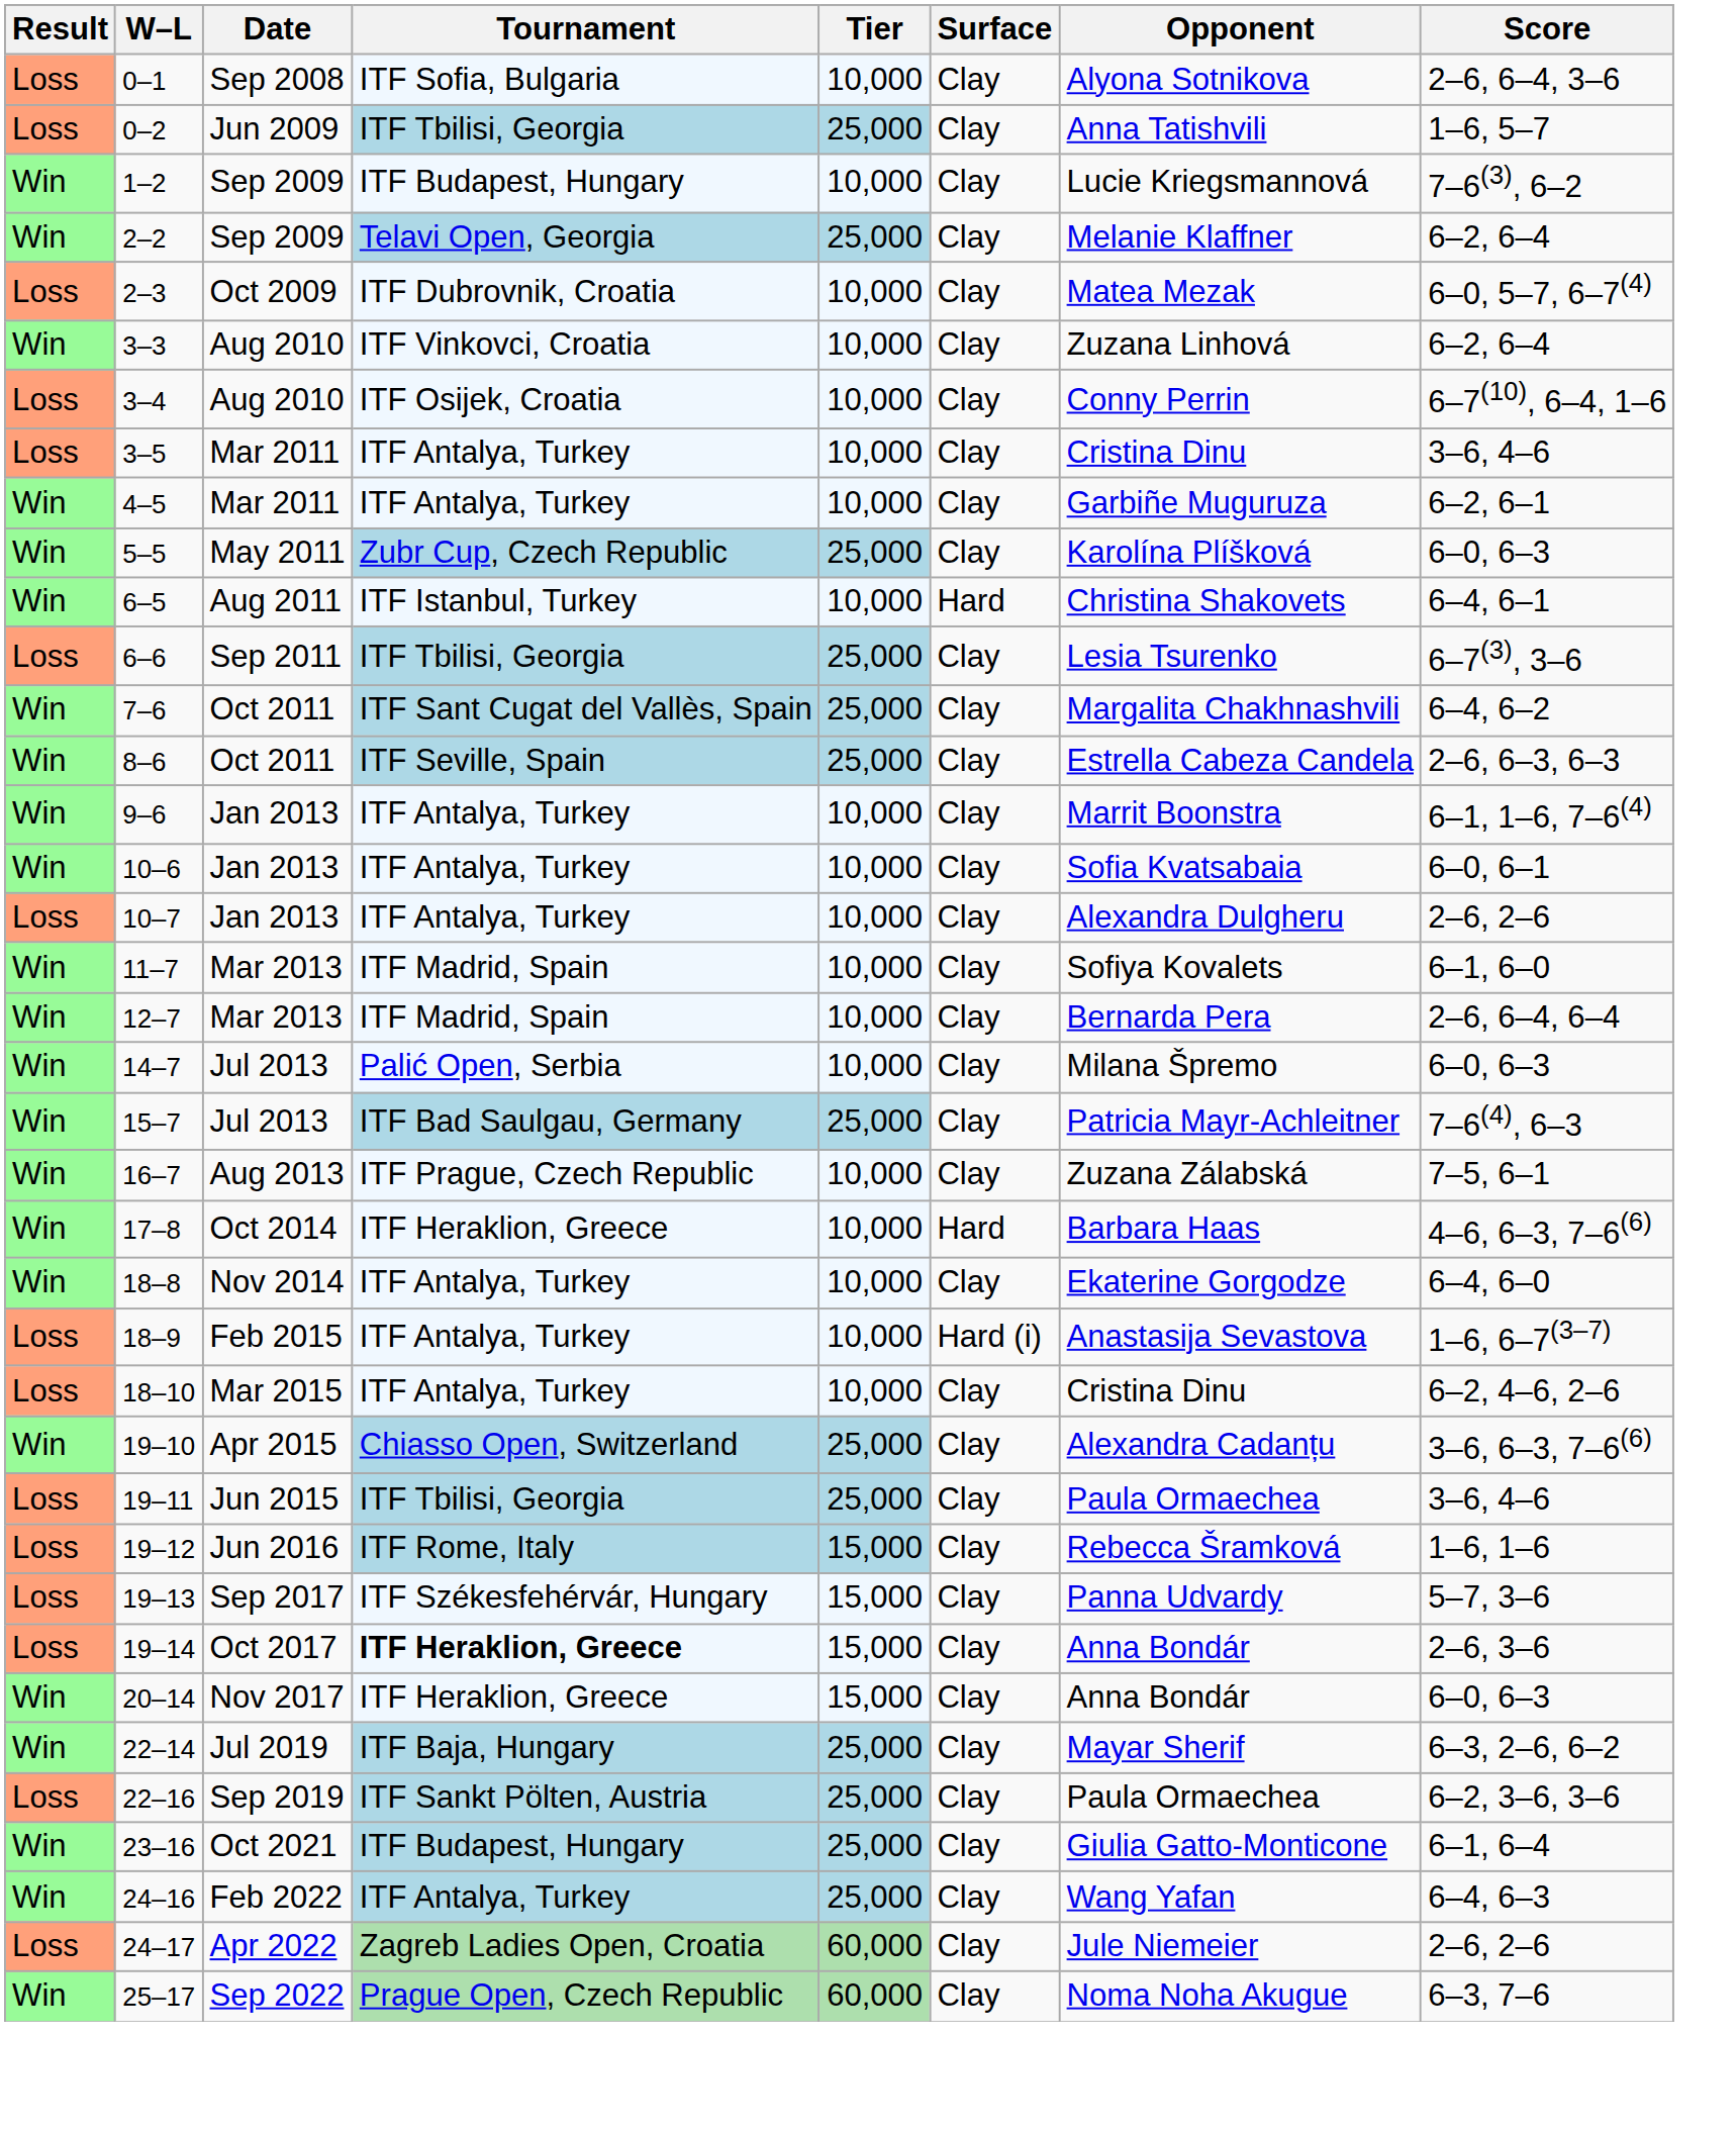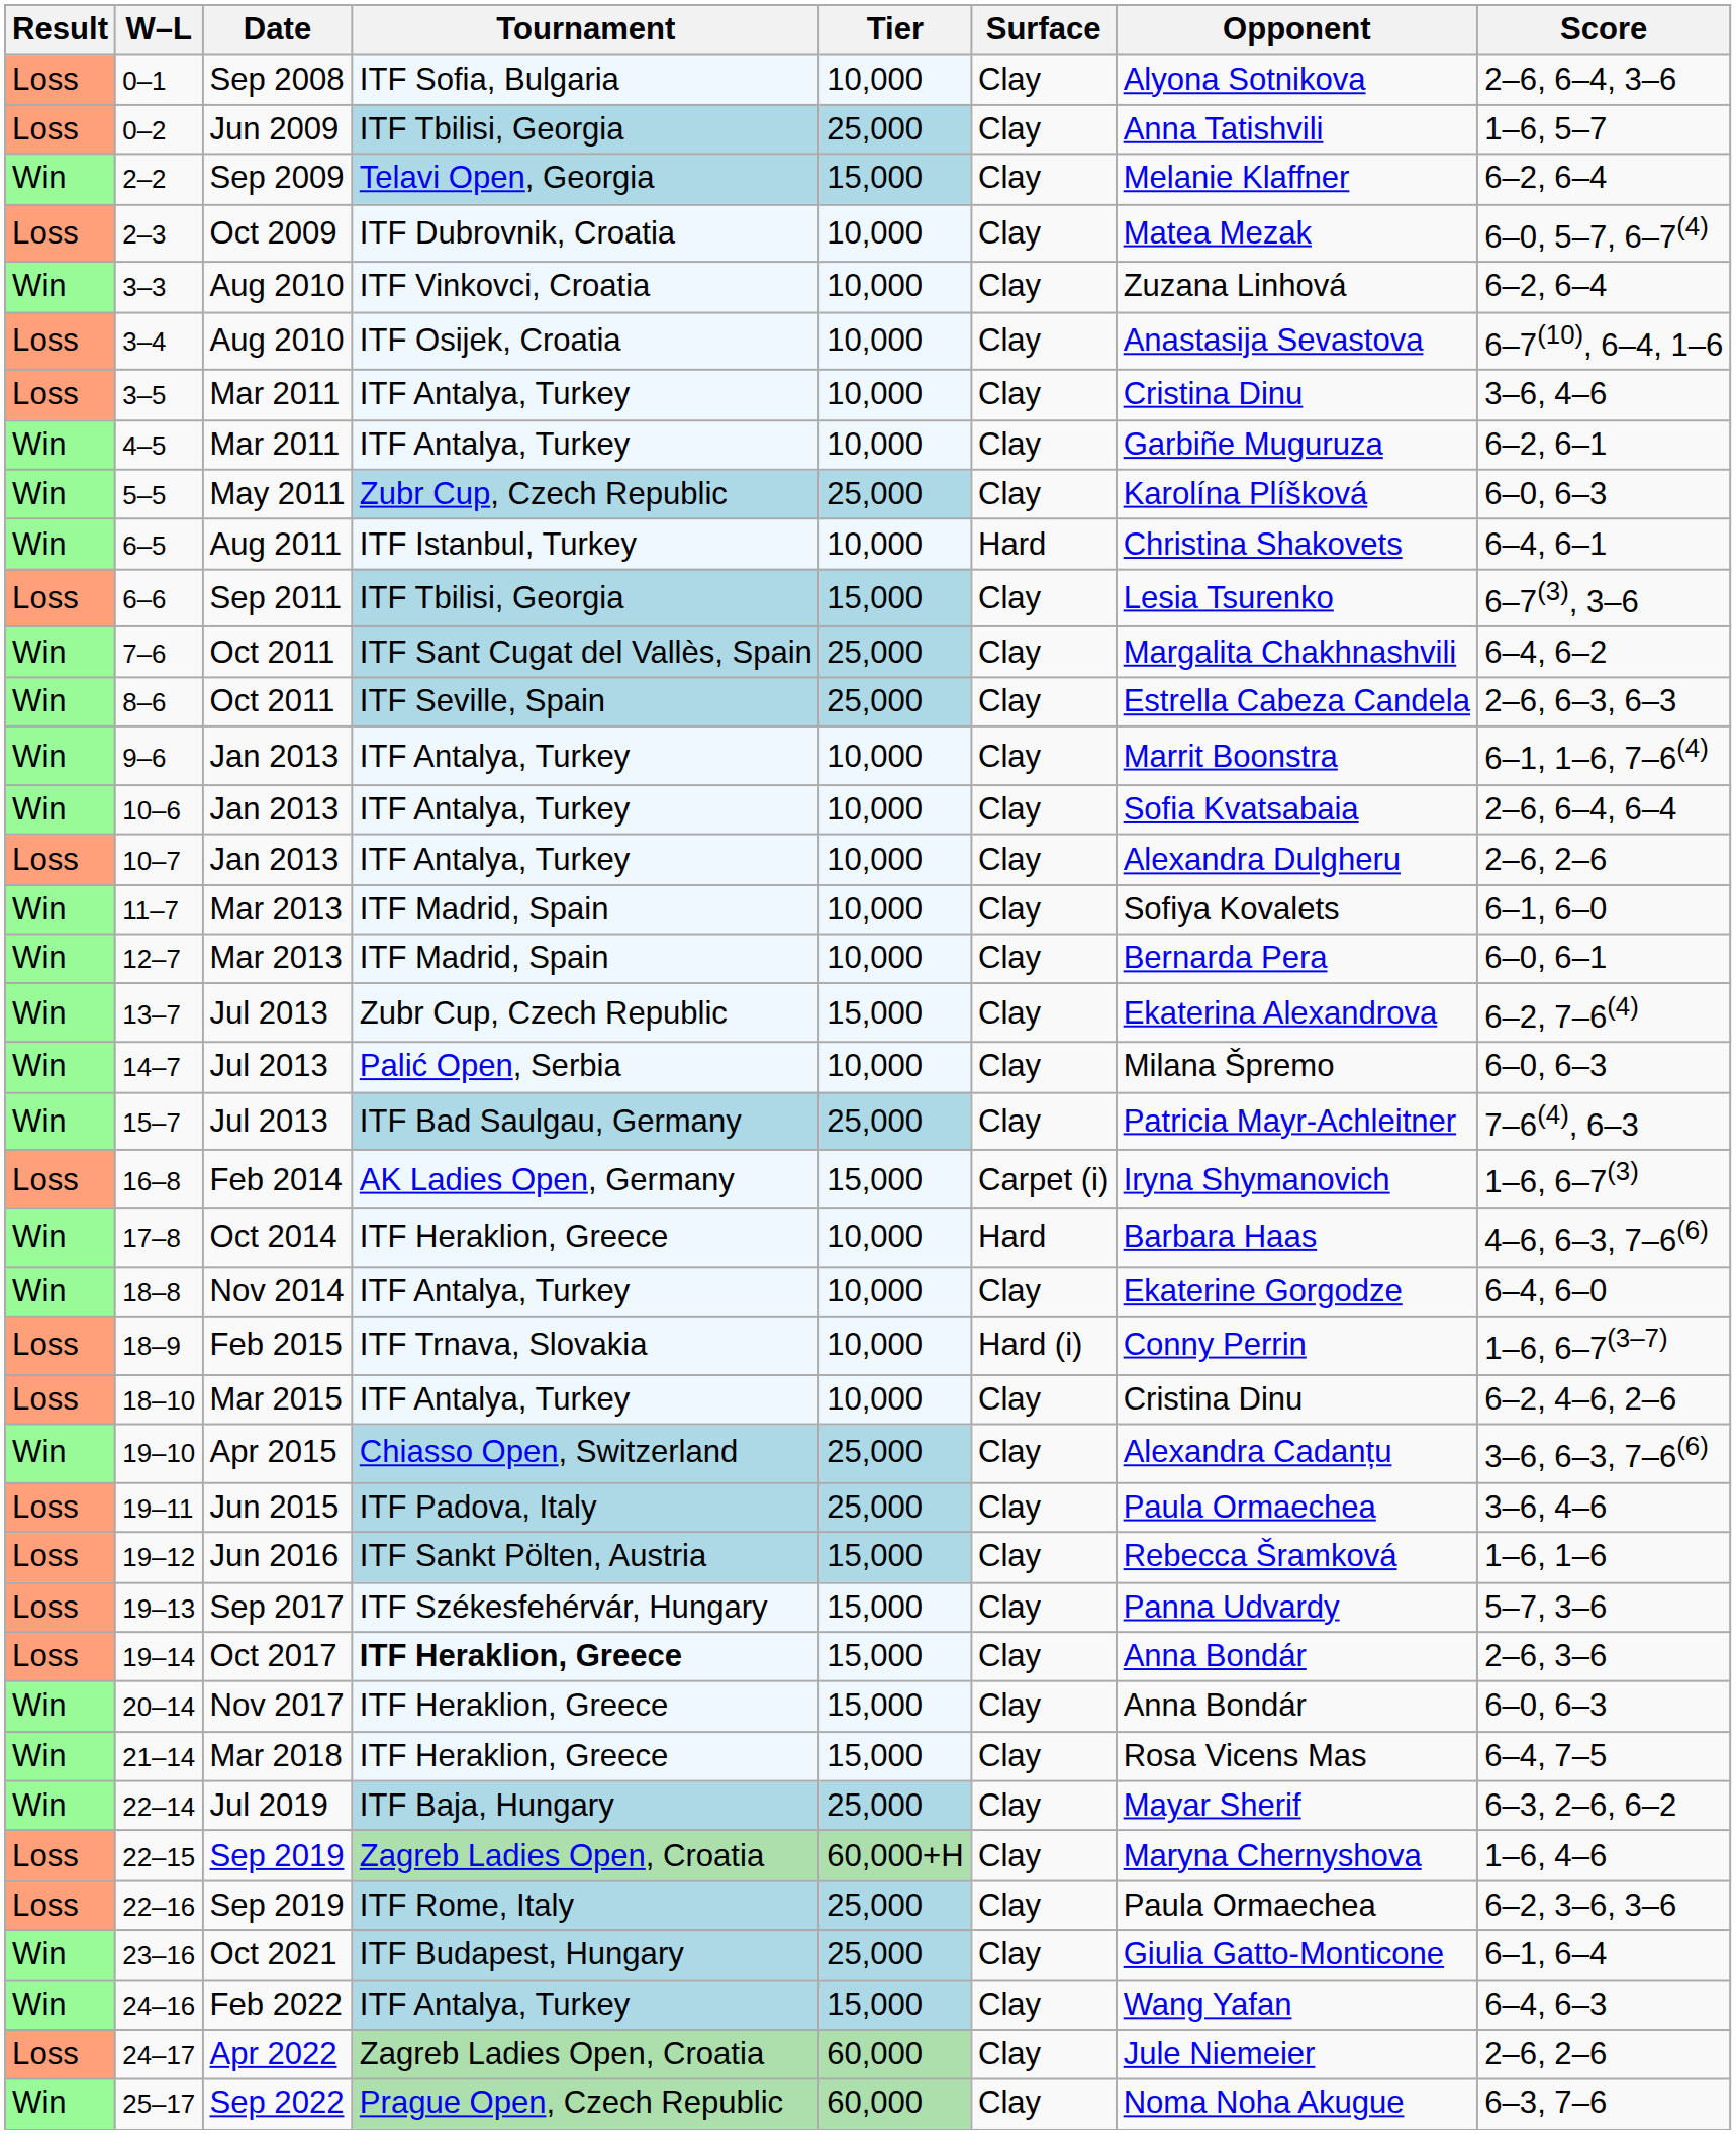- row: Win | 1–2 | Sep 2009 | ITF Budapest, Hungary | 10,000 | Clay | Lucie Kriegsmannová | 7–6(3), 6–2
2–2 | Tier: 25,000 -> 15,000
3–4 | Opponent: Conny Perrin -> Anastasija Sevastova
6–6 | Tier: 25,000 -> 15,000
10–6 | Score: 6–0, 6–1 -> 2–6, 6–4, 6–4
12–7 | Score: 2–6, 6–4, 6–4 -> 6–0, 6–1
+ row: Win | 13–7 | Jul 2013 | Zubr Cup, Czech Republic | 15,000 | Clay | Ekaterina Alexandrova | 6–2, 7–6(4)
- row: Win | 16–7 | Aug 2013 | ITF Prague, Czech Republic | 10,000 | Clay | Zuzana Zálabská | 7–5, 6–1
+ row: Loss | 16–8 | Feb 2014 | AK Ladies Open, Germany | 15,000 | Carpet (i) | Iryna Shymanovich | 1–6, 6–7(3)
18–9 | Tournament: ITF Antalya, Turkey -> ITF Trnava, Slovakia
18–9 | Opponent: Anastasija Sevastova -> Conny Perrin
19–11 | Tournament: ITF Tbilisi, Georgia -> ITF Padova, Italy
19–12 | Tournament: ITF Rome, Italy -> ITF Sankt Pölten, Austria
+ row: Win | 21–14 | Mar 2018 | ITF Heraklion, Greece | 15,000 | Clay | Rosa Vicens Mas | 6–4, 7–5
+ row: Loss | 22–15 | Sep 2019 | Zagreb Ladies Open, Croatia | 60,000+H | Clay | Maryna Chernyshova | 1–6, 4–6
22–16 | Tournament: ITF Sankt Pölten, Austria -> ITF Rome, Italy
24–16 | Tier: 25,000 -> 15,000
